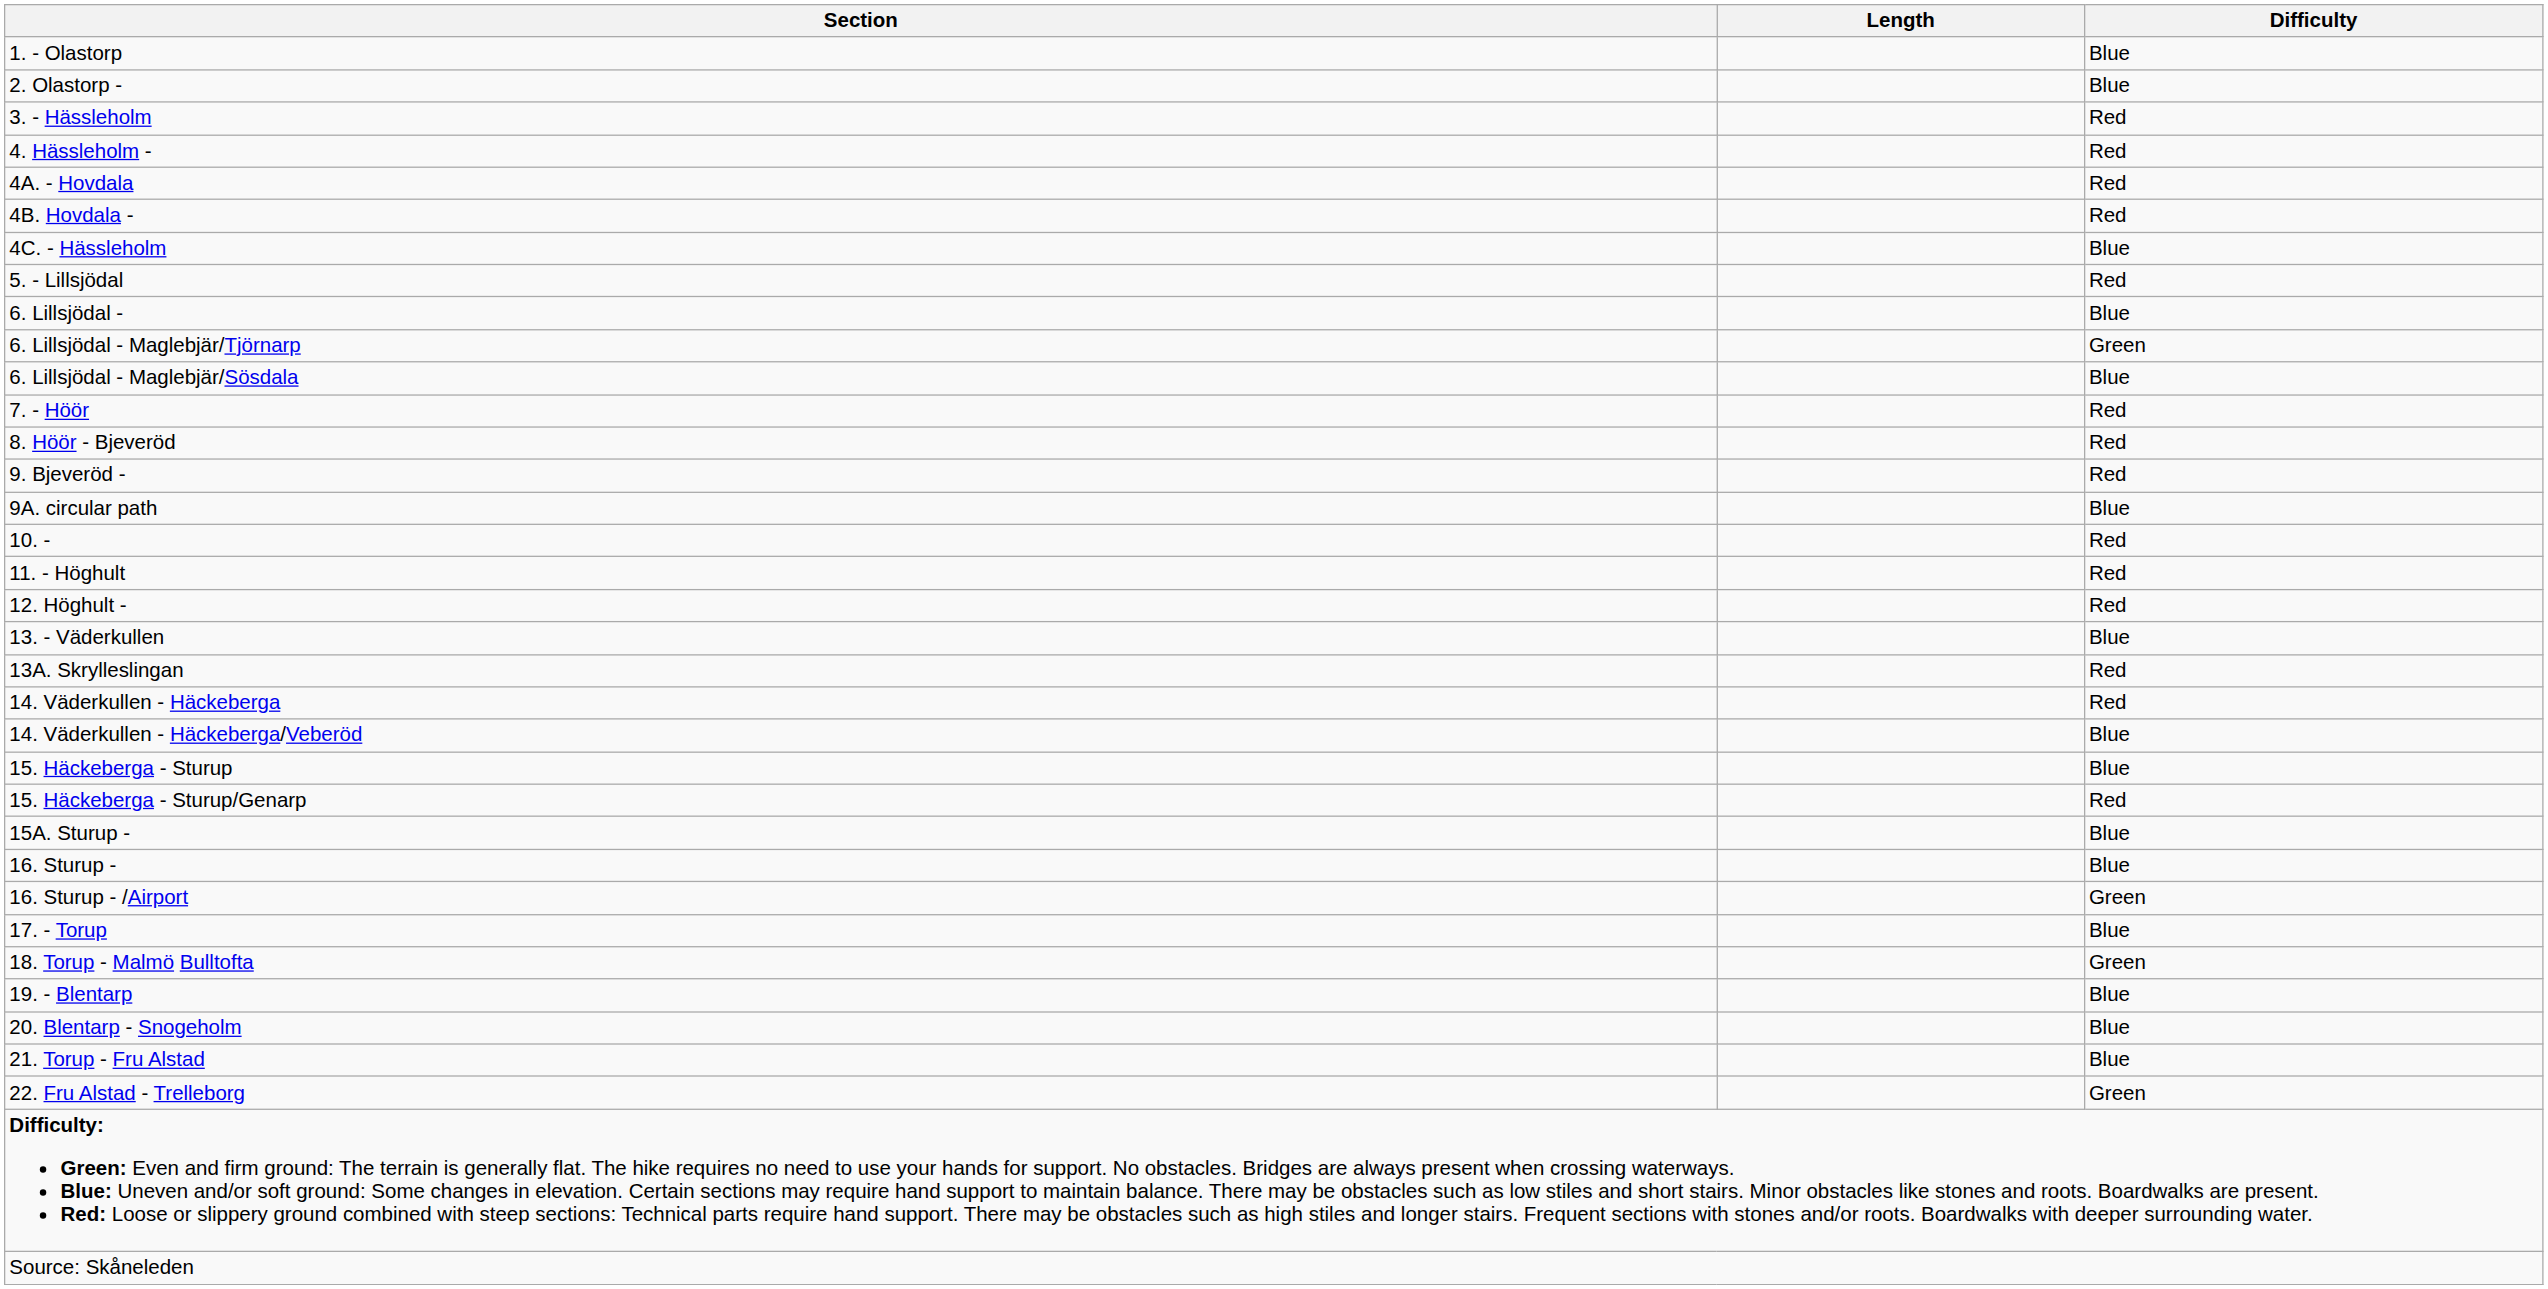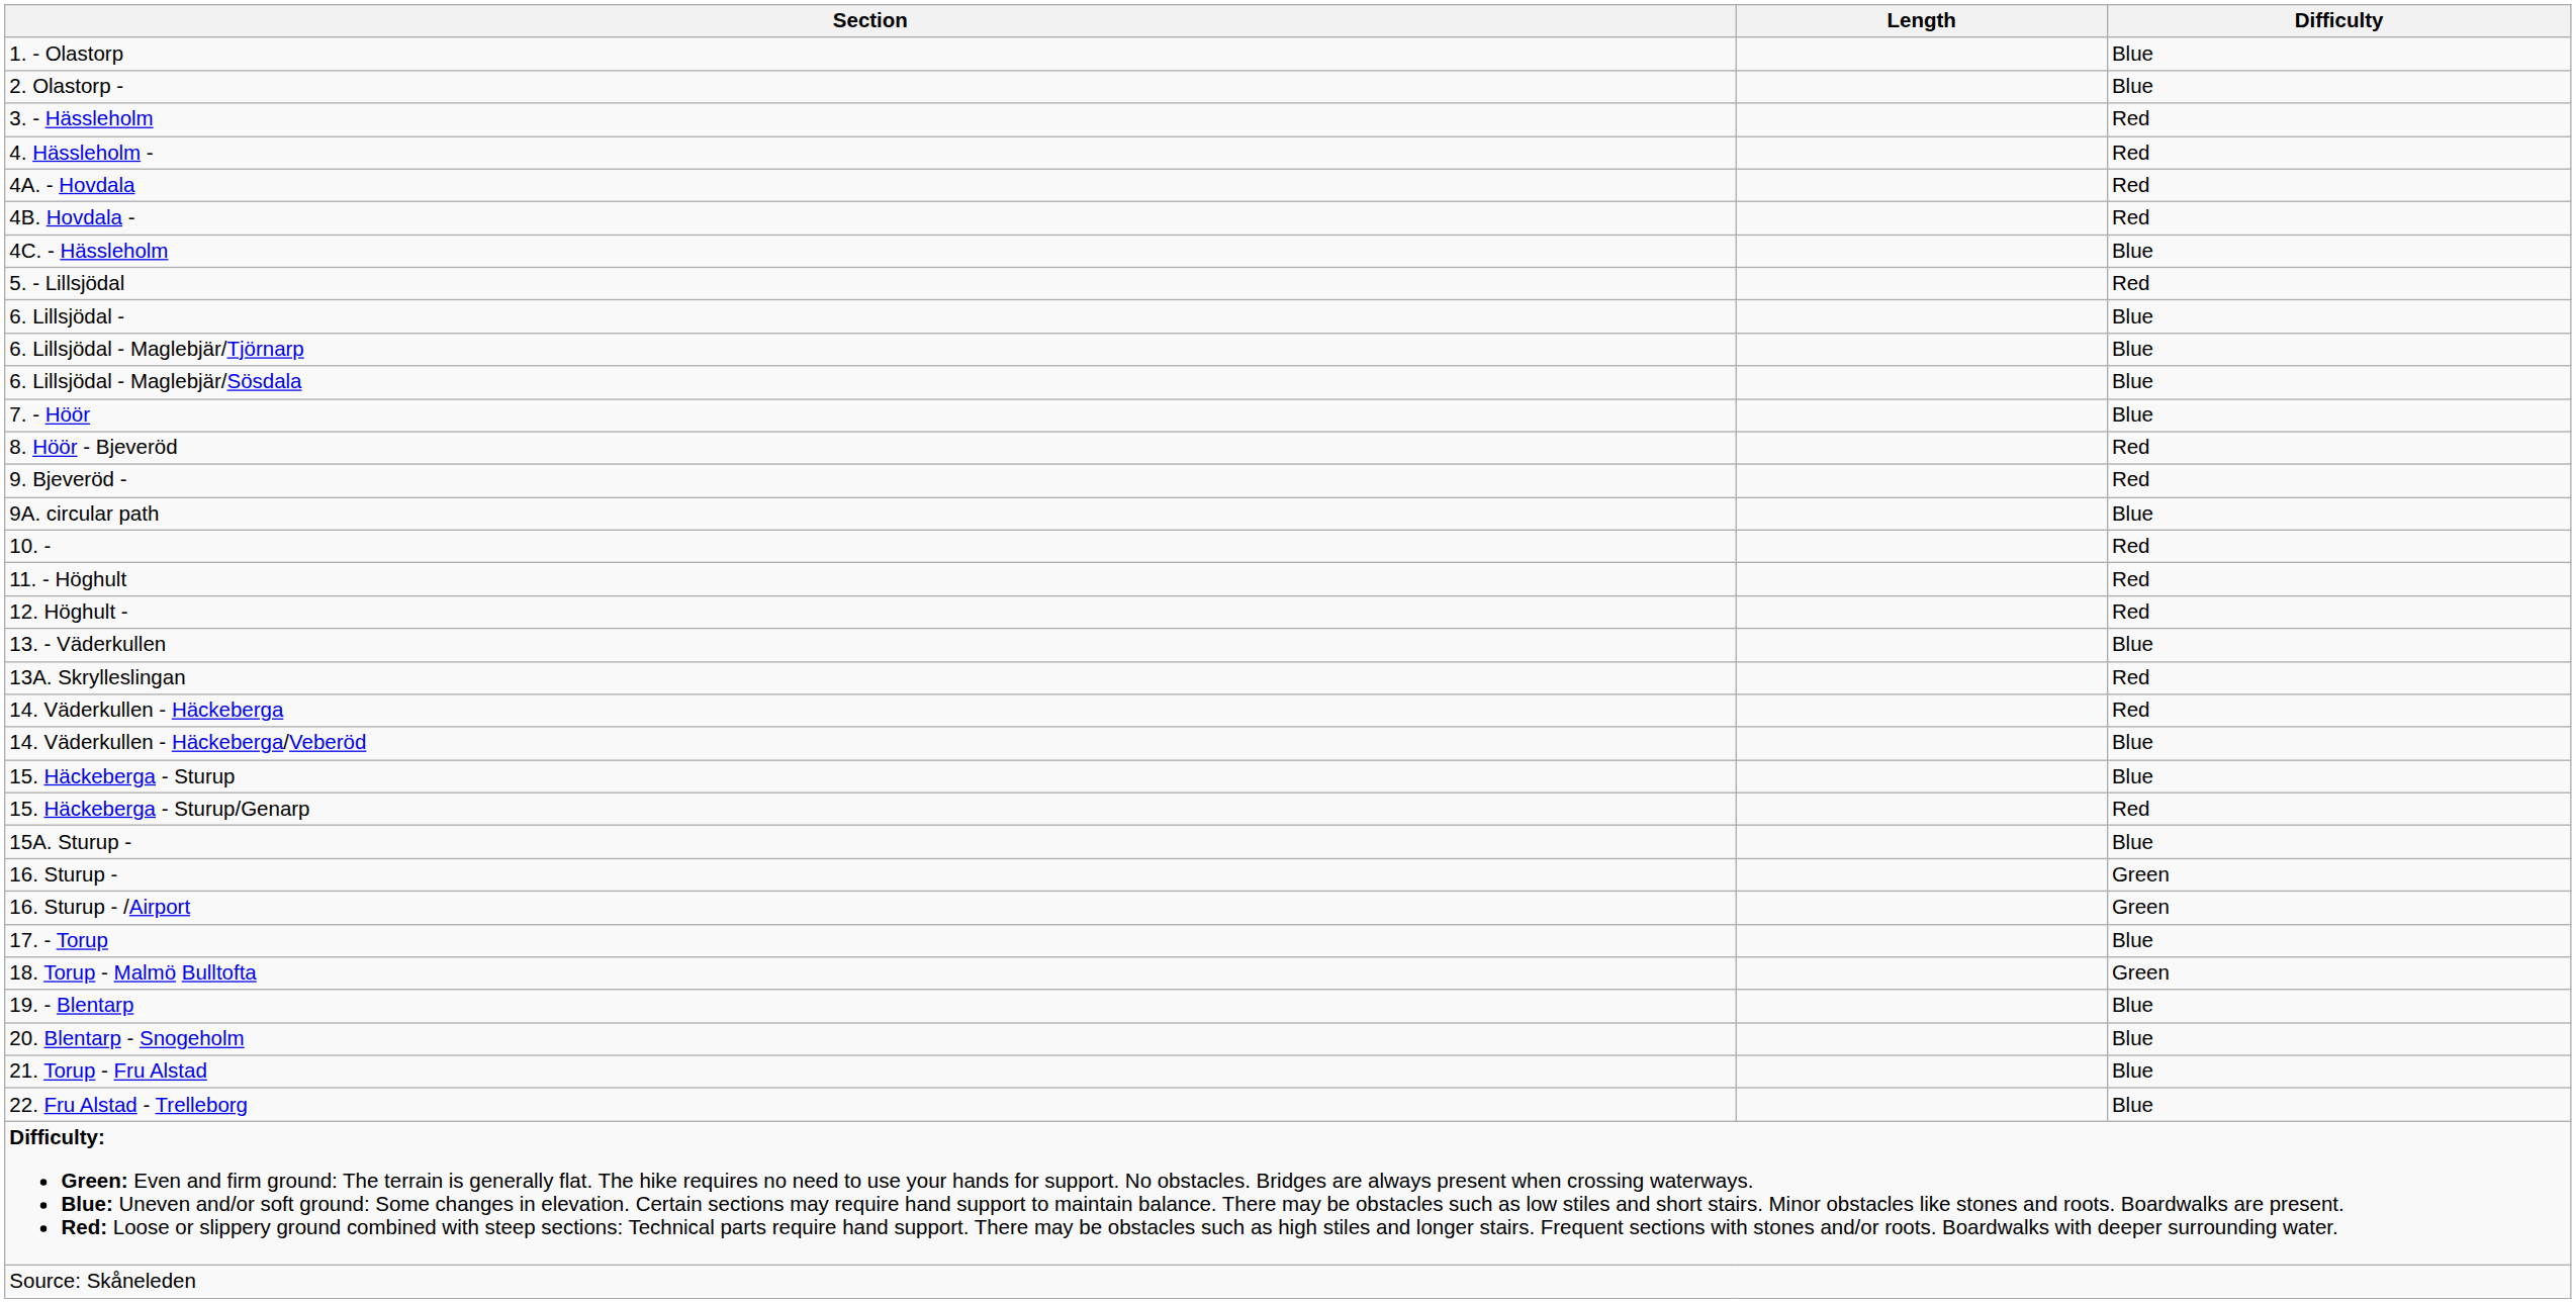6. Lillsjödal - Maglebjär/Tjörnarp | Difficulty: Green -> Blue
7. - Höör | Difficulty: Red -> Blue
16. Sturup - | Difficulty: Blue -> Green
22. Fru Alstad - Trelleborg | Difficulty: Green -> Blue
